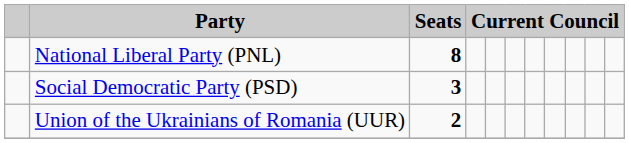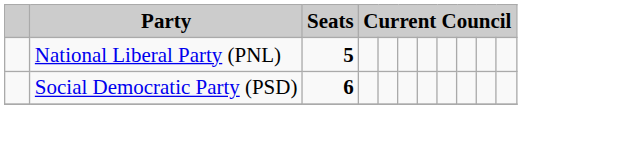National Liberal Party (PNL) | Seats: 8 -> 5
Social Democratic Party (PSD) | Seats: 3 -> 6
- row: Union of the Ukrainians of Romania (UUR) | 2
